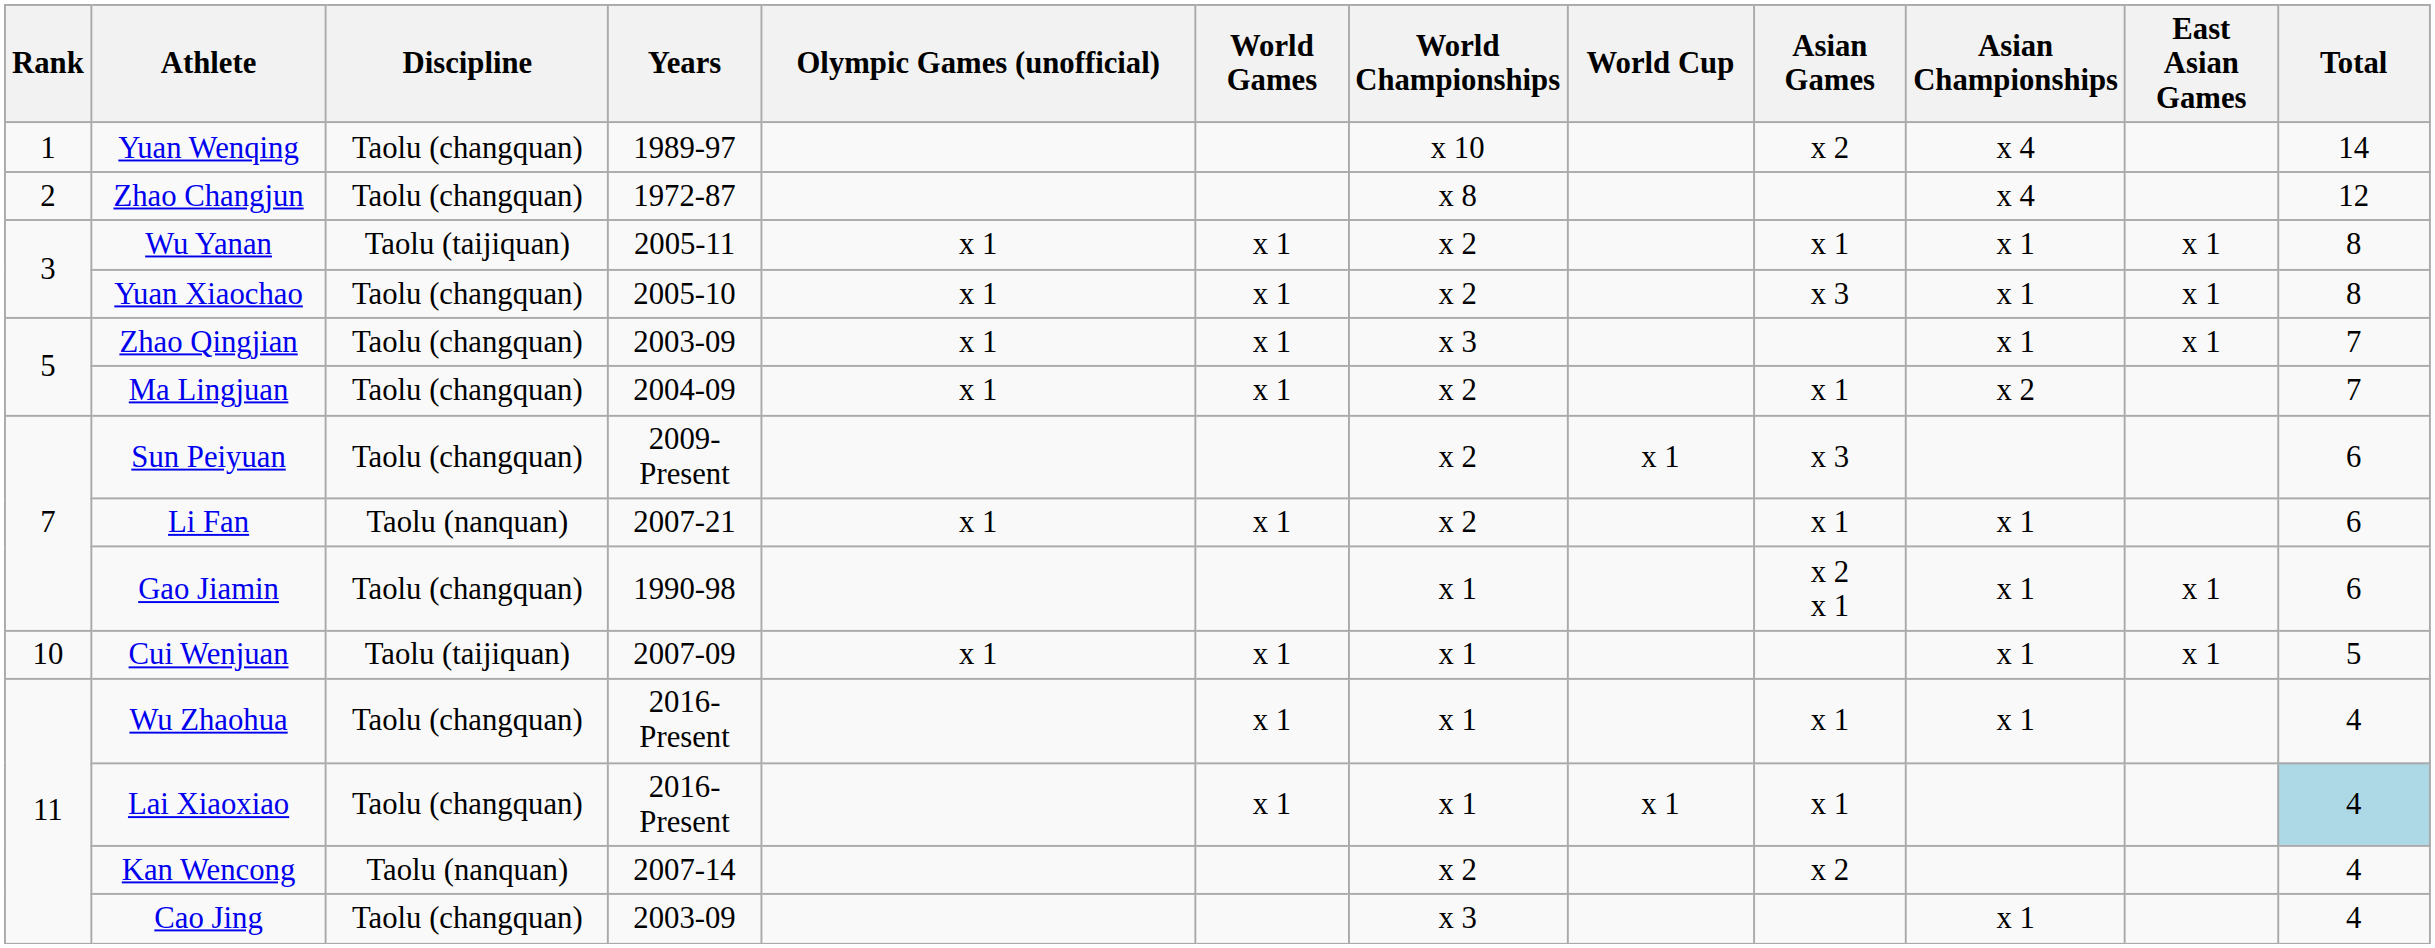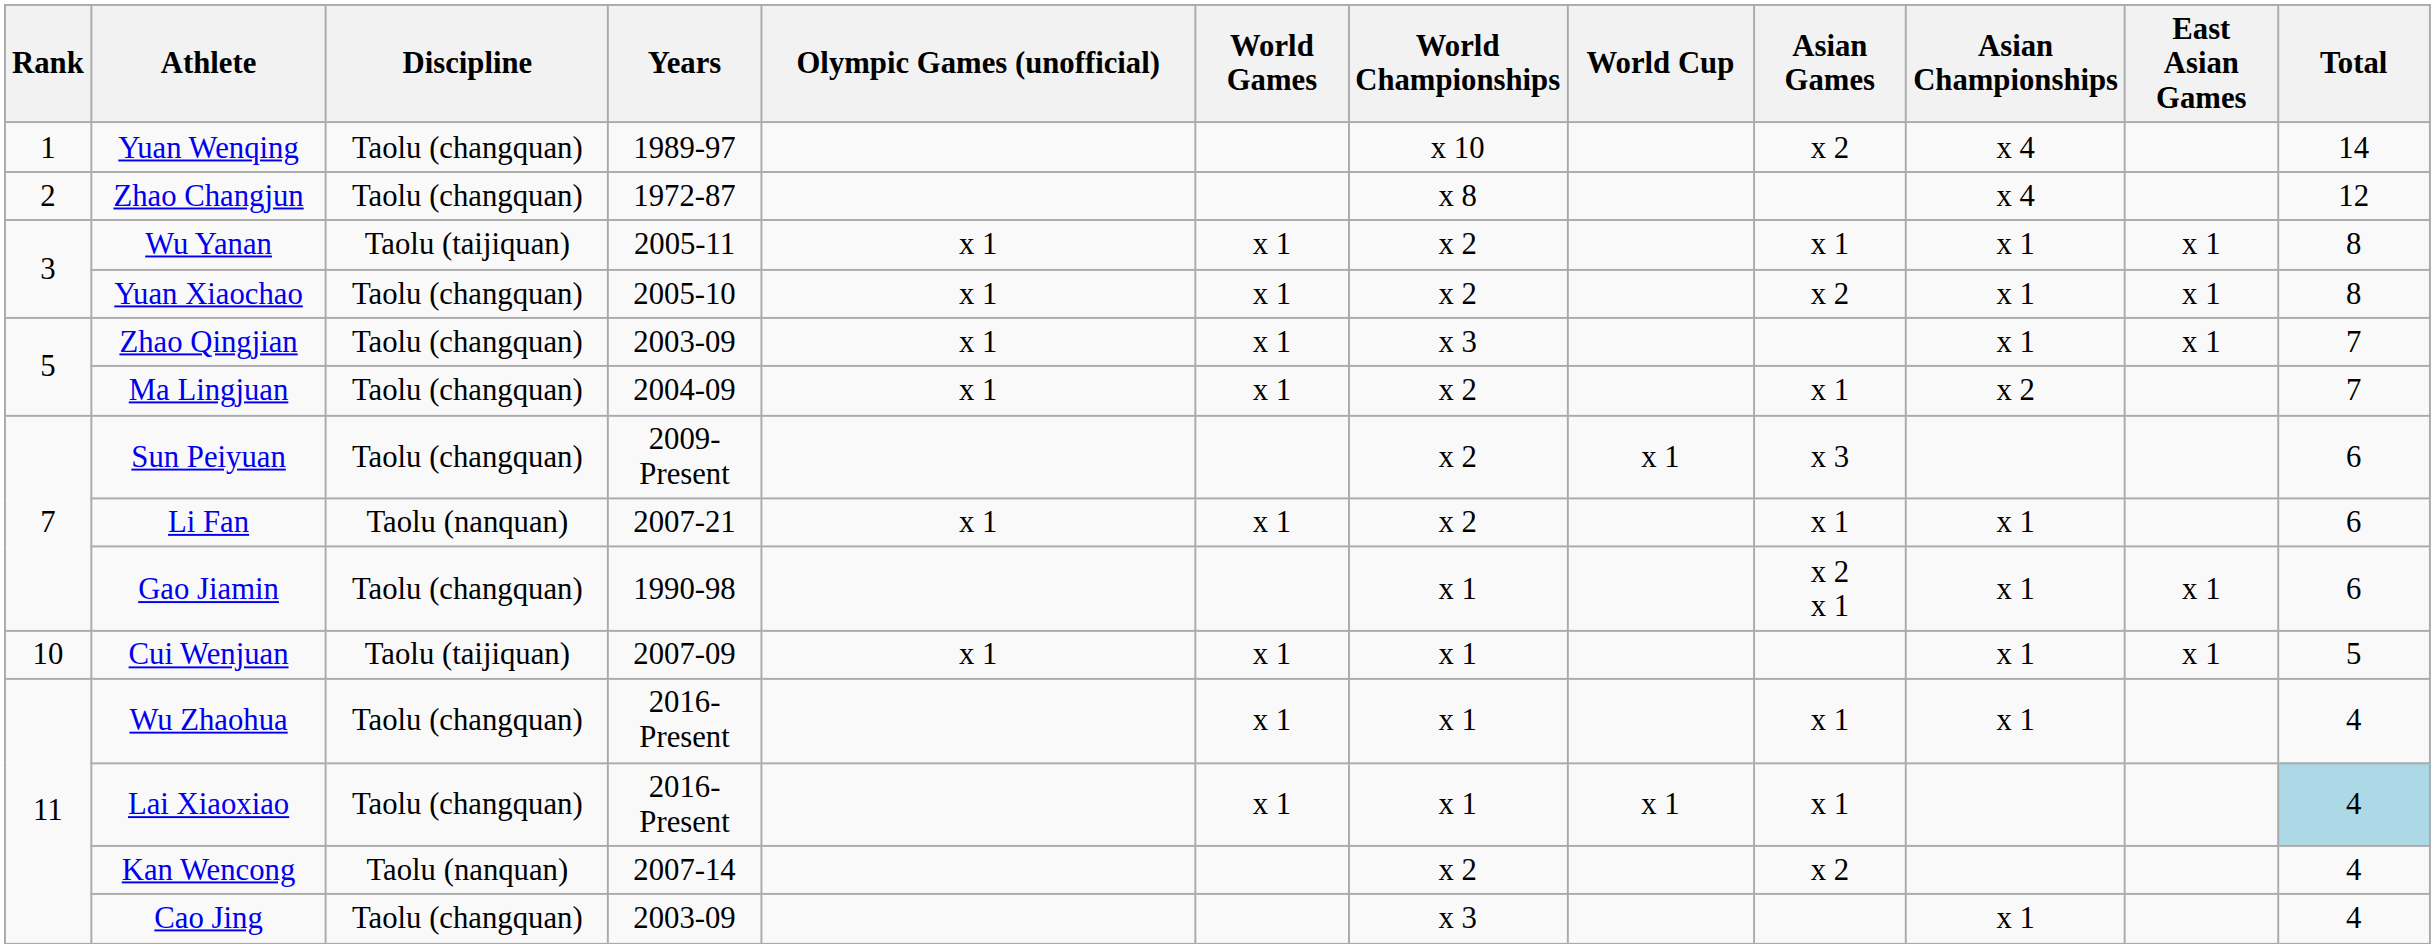Yuan Xiaochao | Asian Games: x 3 -> x 2
